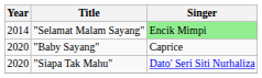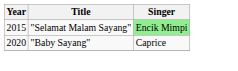"Selamat Malam Sayang" | Year: 2014 -> 2015
- row: 2020 | "Siapa Tak Mahu" | Dato' Seri Siti Nurhaliza
